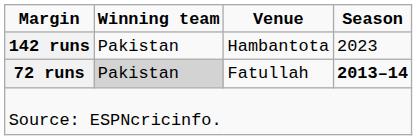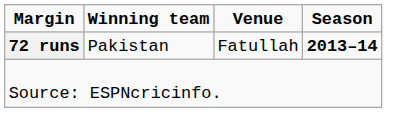- row: 142 runs | Pakistan | Hambantota | 2023
72 runs | Winning team: lightgrey background -> no background
